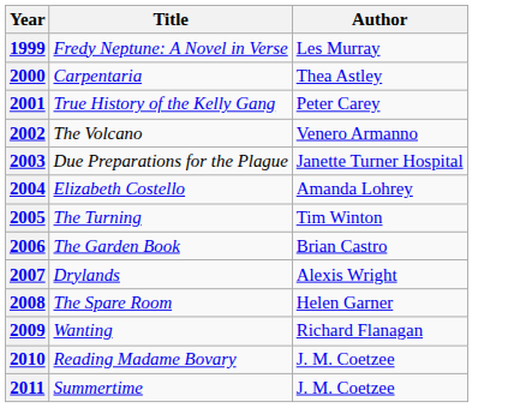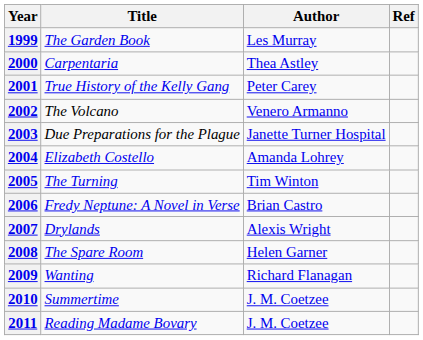+ column: Ref
1999 | Title: Fredy Neptune: A Novel in Verse -> The Garden Book
2006 | Title: The Garden Book -> Fredy Neptune: A Novel in Verse
2010 | Title: Reading Madame Bovary -> Summertime
2011 | Title: Summertime -> Reading Madame Bovary
